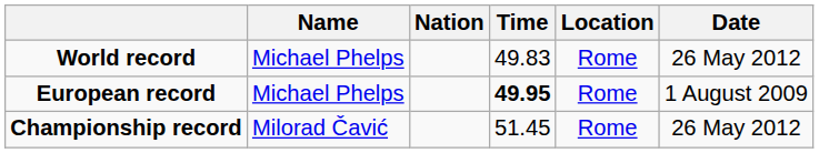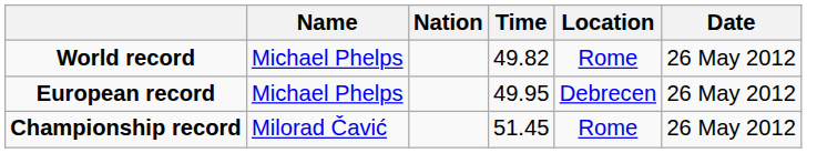World record | Time: 49.83 -> 49.82
European record | Time: bold -> normal
European record | Location: Rome -> Debrecen
European record | Date: 1 August 2009 -> 26 May 2012
